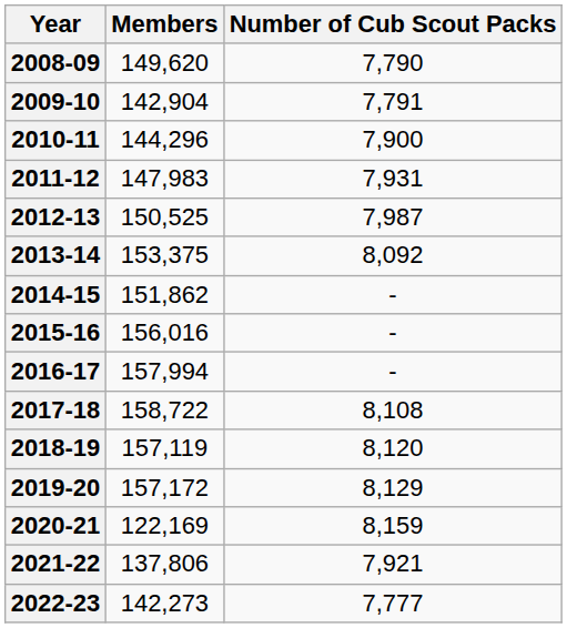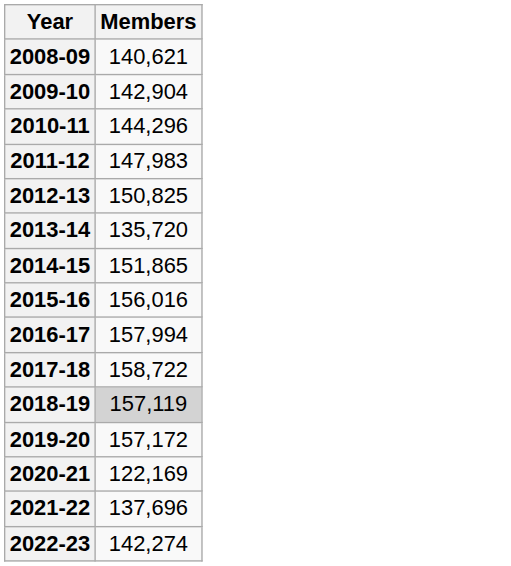- column: Number of Cub Scout Packs | 7,790 | 7,791 | 7,900 | 7,931 | 7,987 | 8,092 | - | - | - | 8,108 | 8,120 | 8,129 | 8,159 | 7,921 | 7,777
2008-09 | Members: 149,620 -> 140,621
2012-13 | Members: 150,525 -> 150,825
2013-14 | Members: 153,375 -> 135,720
2014-15 | Members: 151,862 -> 151,865
2018-19 | Members: no background -> lightgrey background
2021-22 | Members: 137,806 -> 137,696
2022-23 | Members: 142,273 -> 142,274
